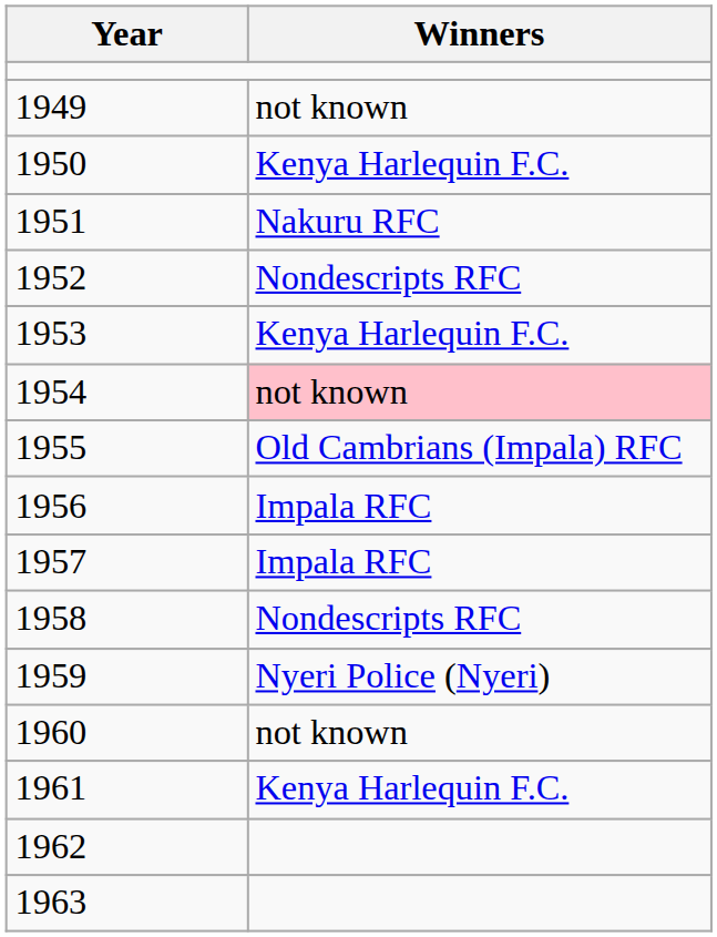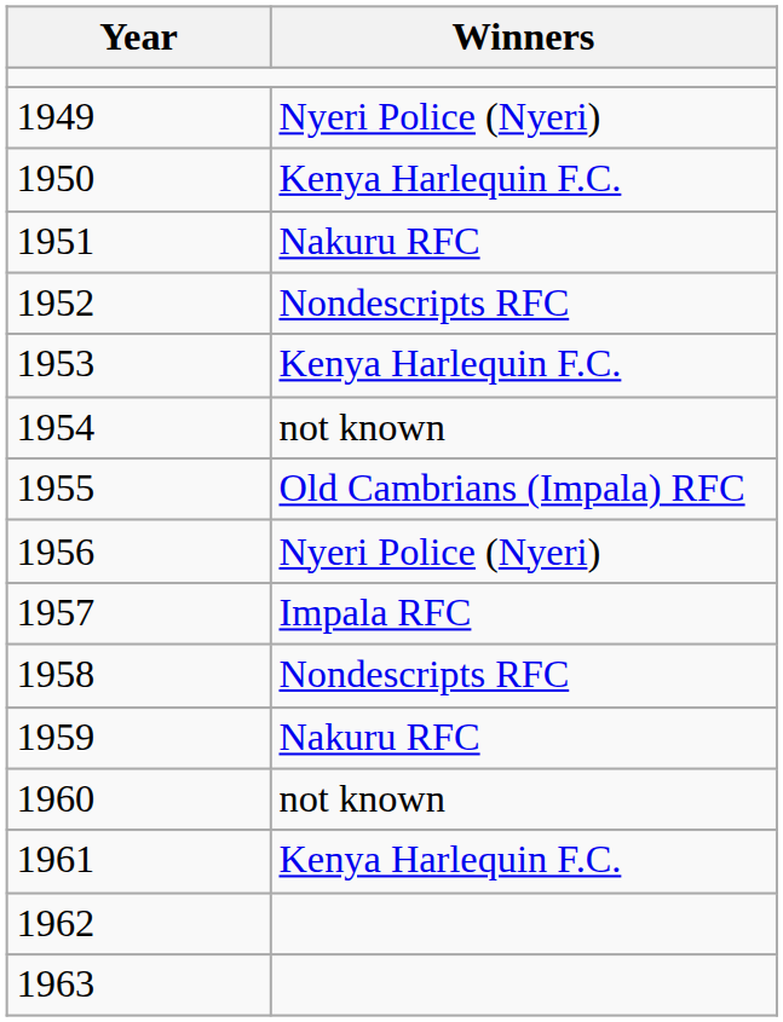1949 | Winners: not known -> Nyeri Police (Nyeri)
1954 | Winners: pink background -> no background
1956 | Winners: Impala RFC -> Nyeri Police (Nyeri)
1959 | Winners: Nyeri Police (Nyeri) -> Nakuru RFC
